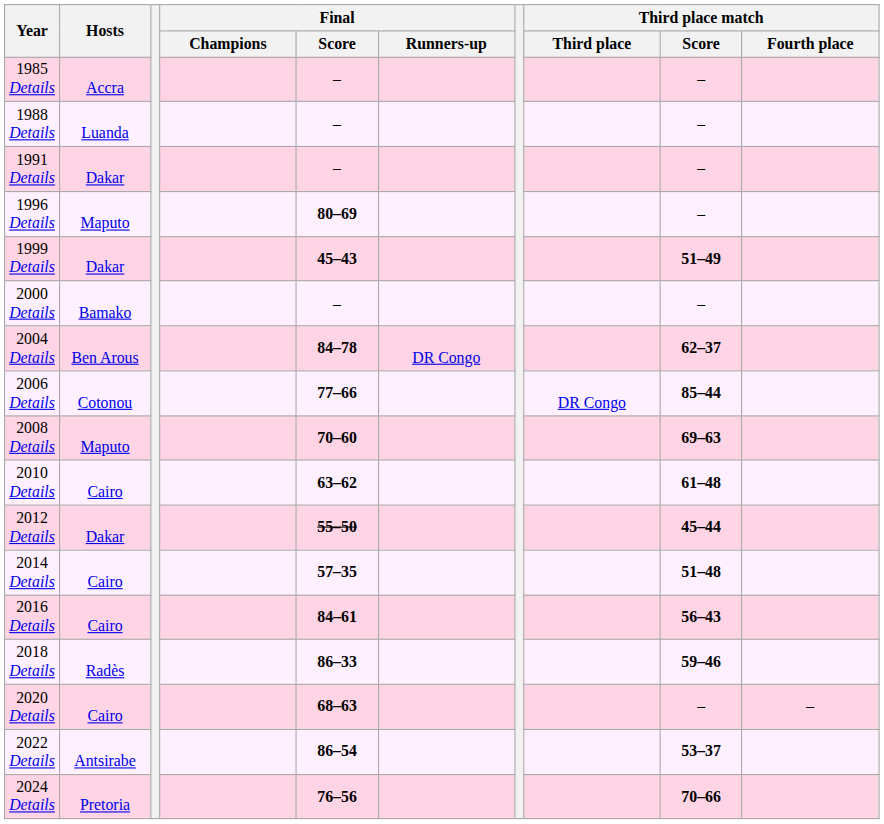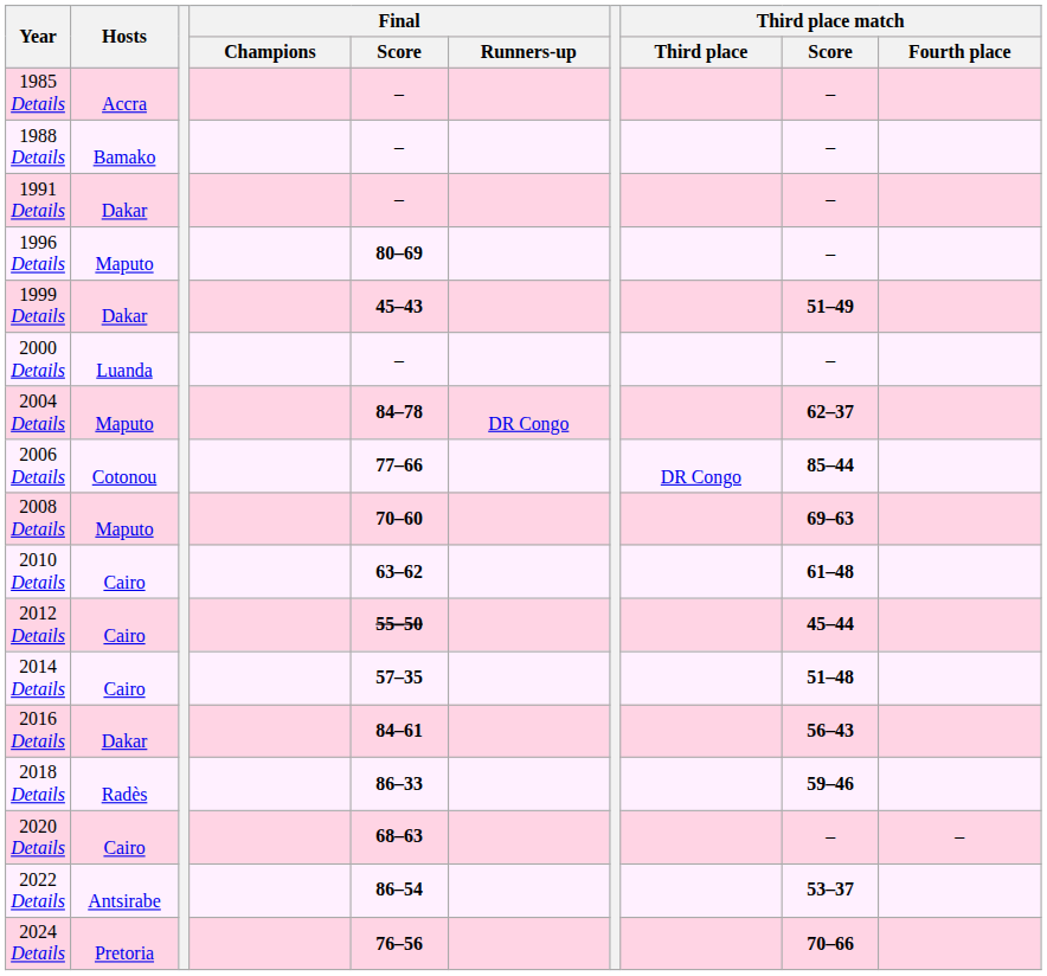1988 Details | Hosts: Luanda -> Bamako
2000 Details | Hosts: Bamako -> Luanda
2004 Details | Hosts: Ben Arous -> Maputo
2012 Details | Hosts: Dakar -> Cairo
2016 Details | Hosts: Cairo -> Dakar
